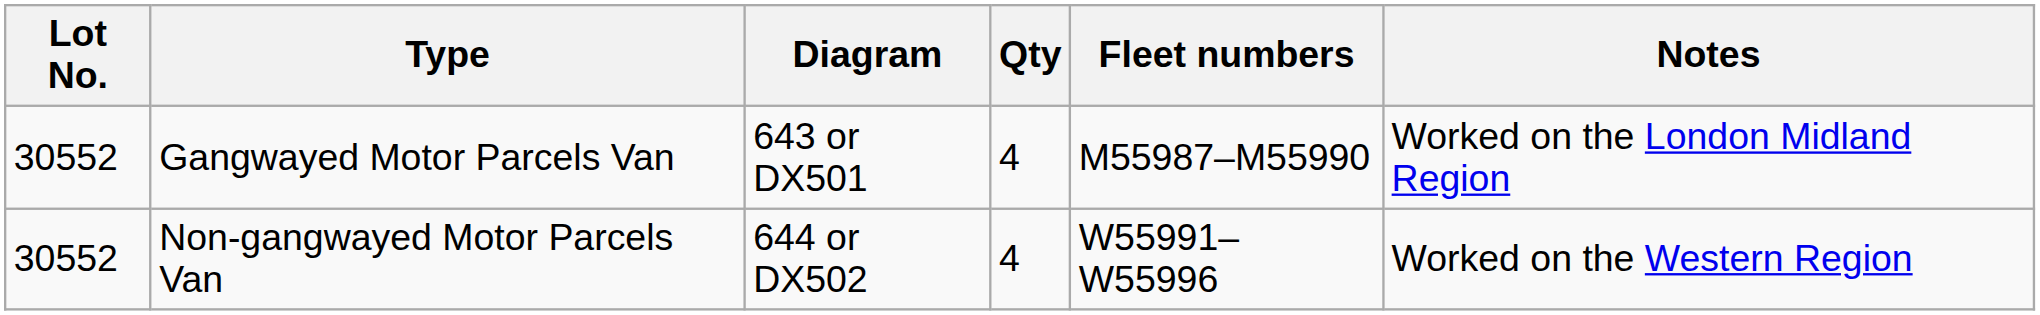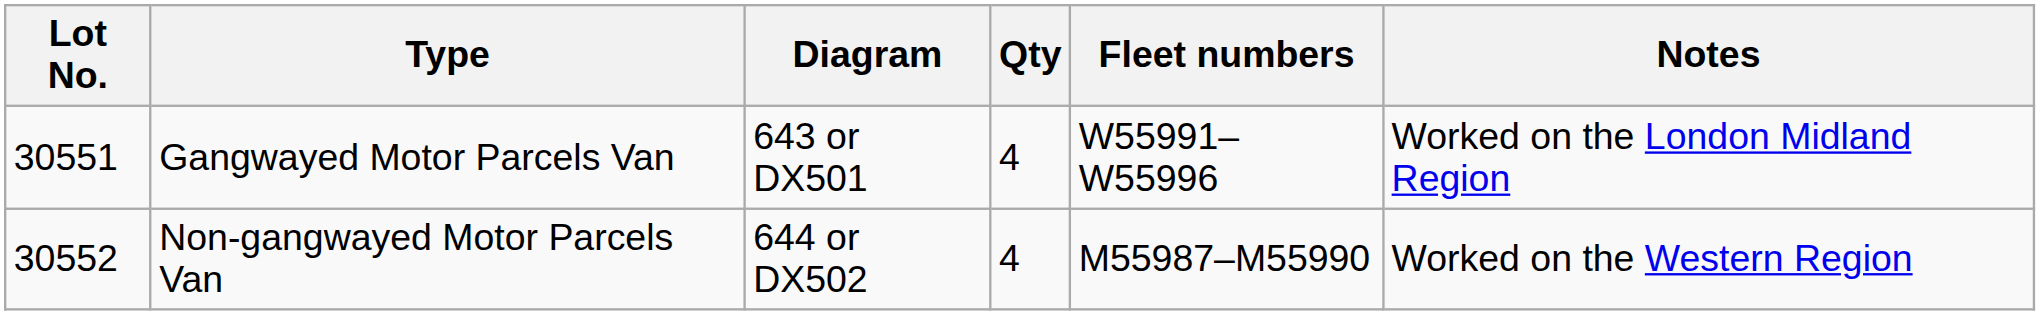Gangwayed Motor Parcels Van | Lot No.: 30552 -> 30551
Gangwayed Motor Parcels Van | Fleet numbers: M55987–M55990 -> W55991–W55996
Non-gangwayed Motor Parcels Van | Fleet numbers: W55991–W55996 -> M55987–M55990
